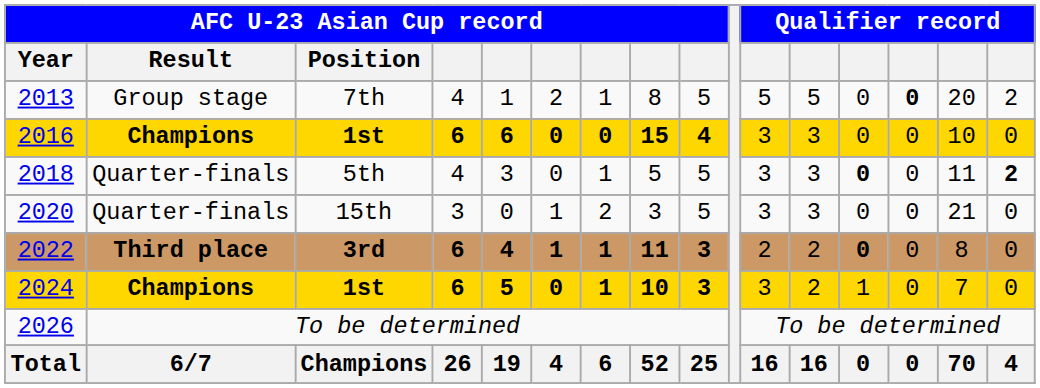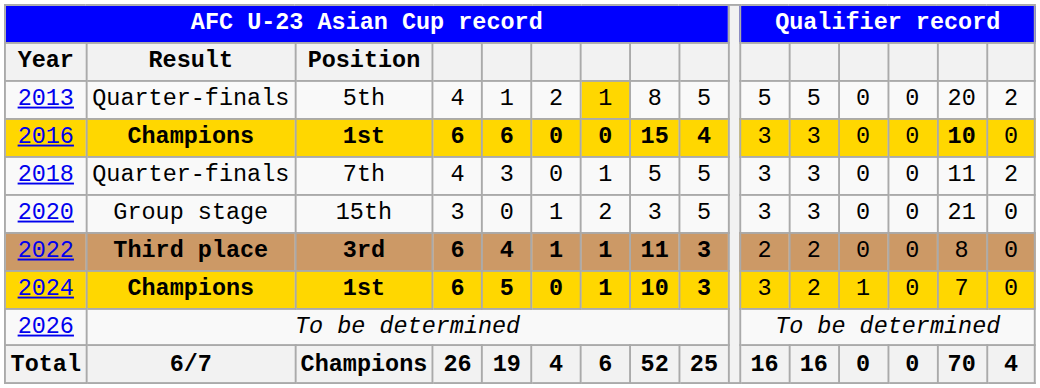2013 | AFC U-23 Asian Cup record / Result: Group stage -> Quarter-finals
2013 | AFC U-23 Asian Cup record / Position: 7th -> 5th
2013 | column 7: no background -> gold background
2013 | column 14: bold -> normal
2016 | column 15: normal -> bold
2018 | AFC U-23 Asian Cup record / Position: 5th -> 7th
2018 | column 13: bold -> normal
2018 | column 16: bold -> normal
2020 | AFC U-23 Asian Cup record / Result: Quarter-finals -> Group stage
2022 | column 13: bold -> normal
